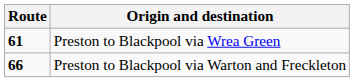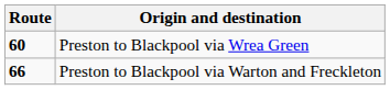Preston to Blackpool via Wrea Green | Route: 61 -> 60
